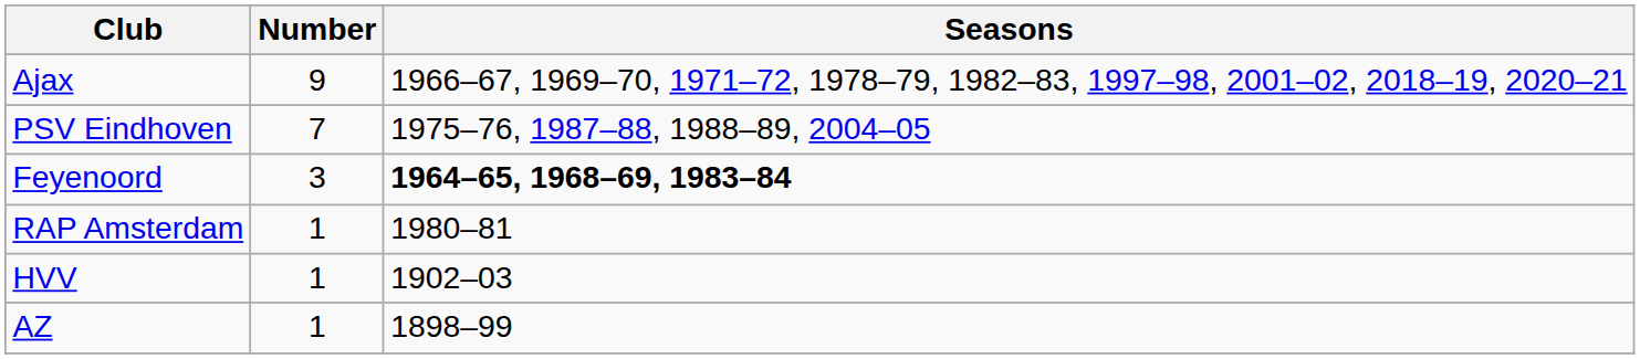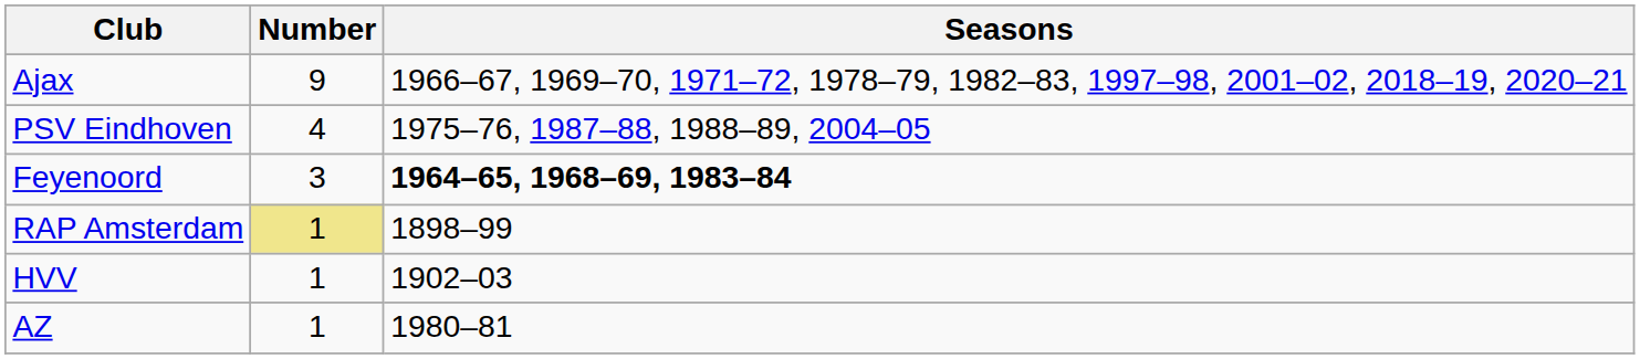PSV Eindhoven | Number: 7 -> 4
RAP Amsterdam | Number: no background -> khaki background
RAP Amsterdam | Seasons: 1980–81 -> 1898–99
AZ | Seasons: 1898–99 -> 1980–81
